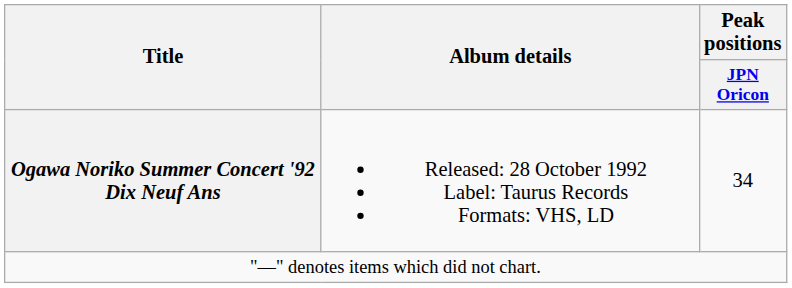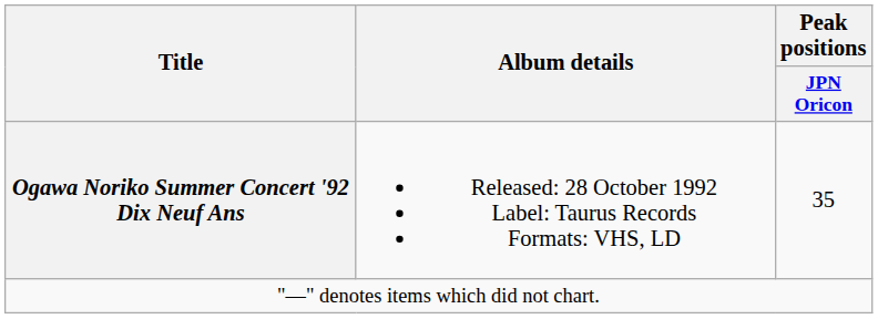Ogawa Noriko Summer Concert '92 Dix Neuf Ans | Peak positions / JPN Oricon: 34 -> 35
